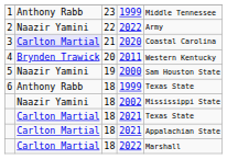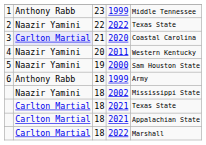2 | column 5: Army -> Texas State
4 | column 2: Brynden Trawick -> Naazir Yamini
6 | column 5: Texas State -> Army
